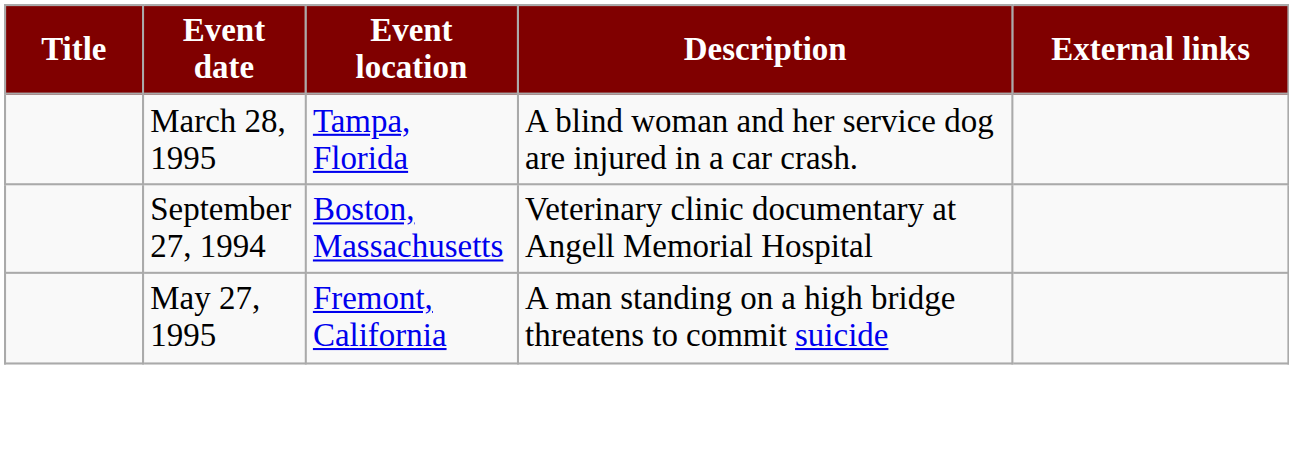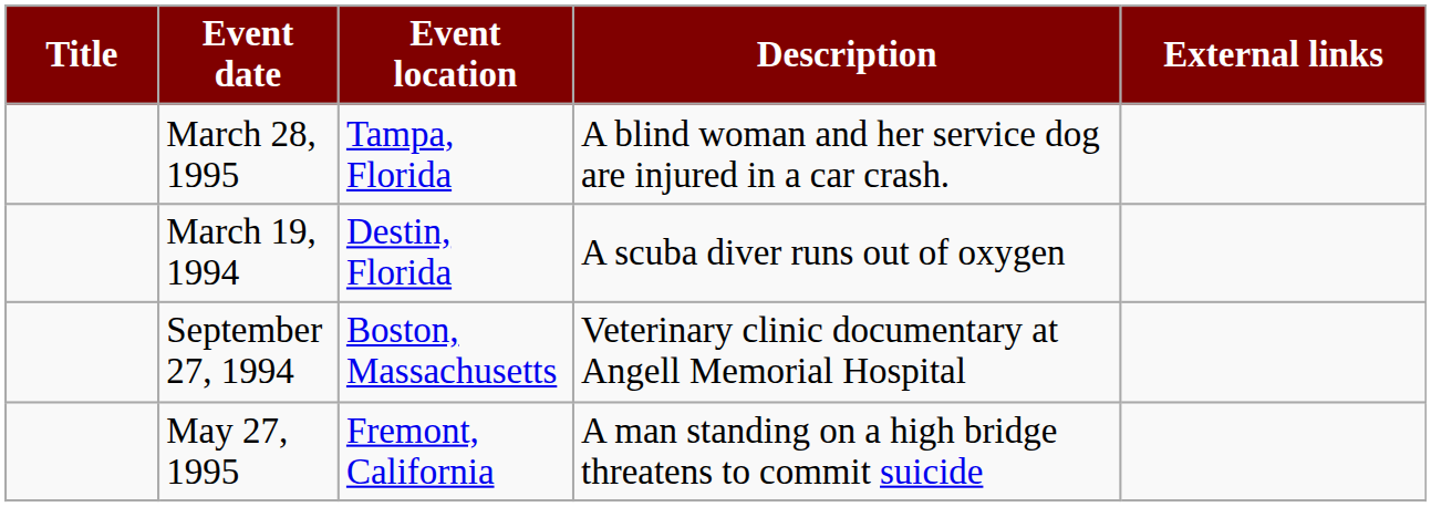+ row: March 19, 1994 | Destin, Florida | A scuba diver runs out of oxygen
